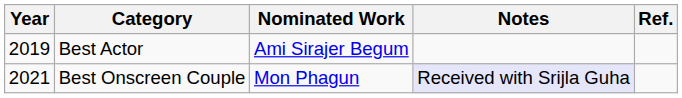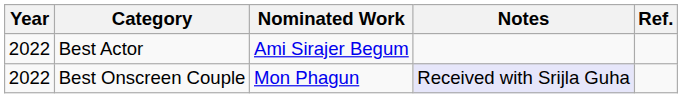Best Actor | Year: 2019 -> 2022
Best Onscreen Couple | Year: 2021 -> 2022
